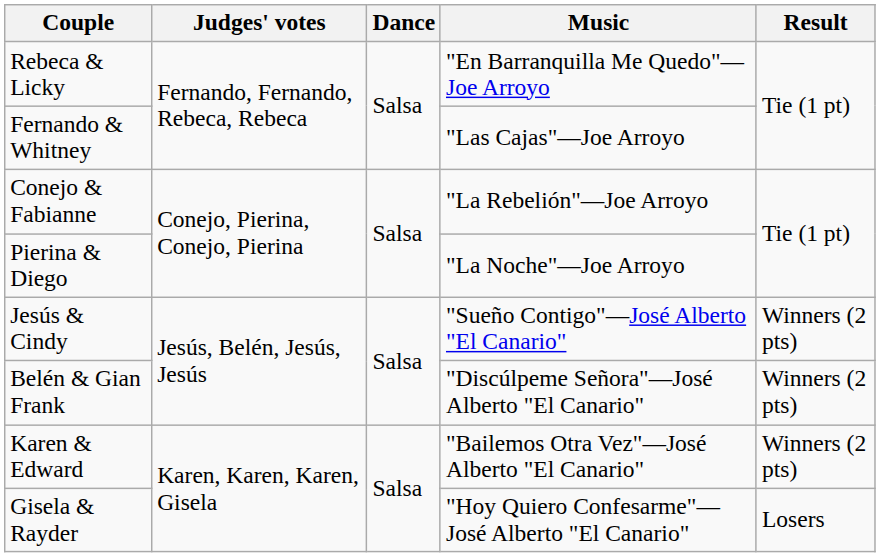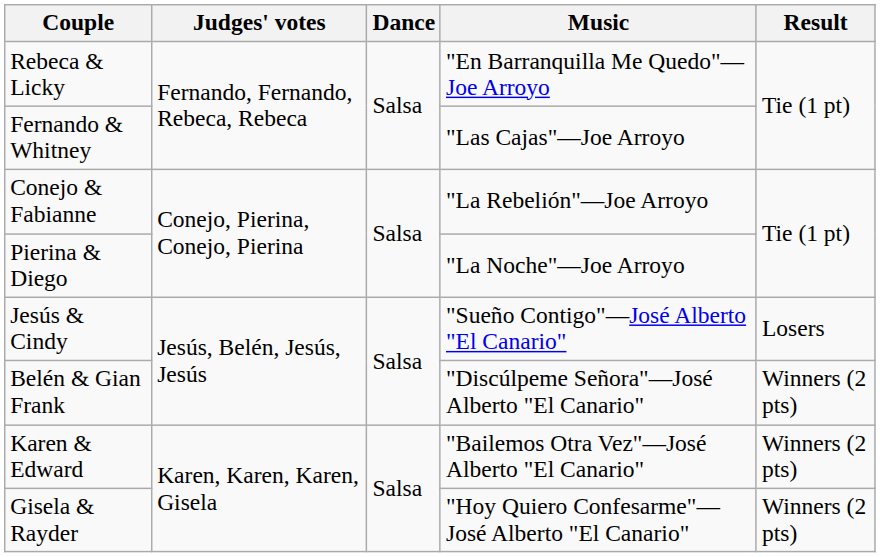Jesús & Cindy | Result: Winners (2 pts) -> Losers
Gisela & Rayder | Result: Losers -> Winners (2 pts)
